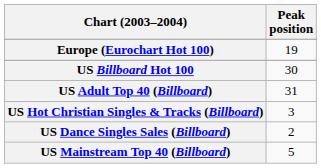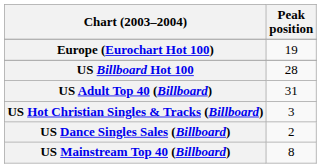US Billboard Hot 100 | Peak position: 30 -> 28
US Mainstream Top 40 (Billboard) | Peak position: 5 -> 8
